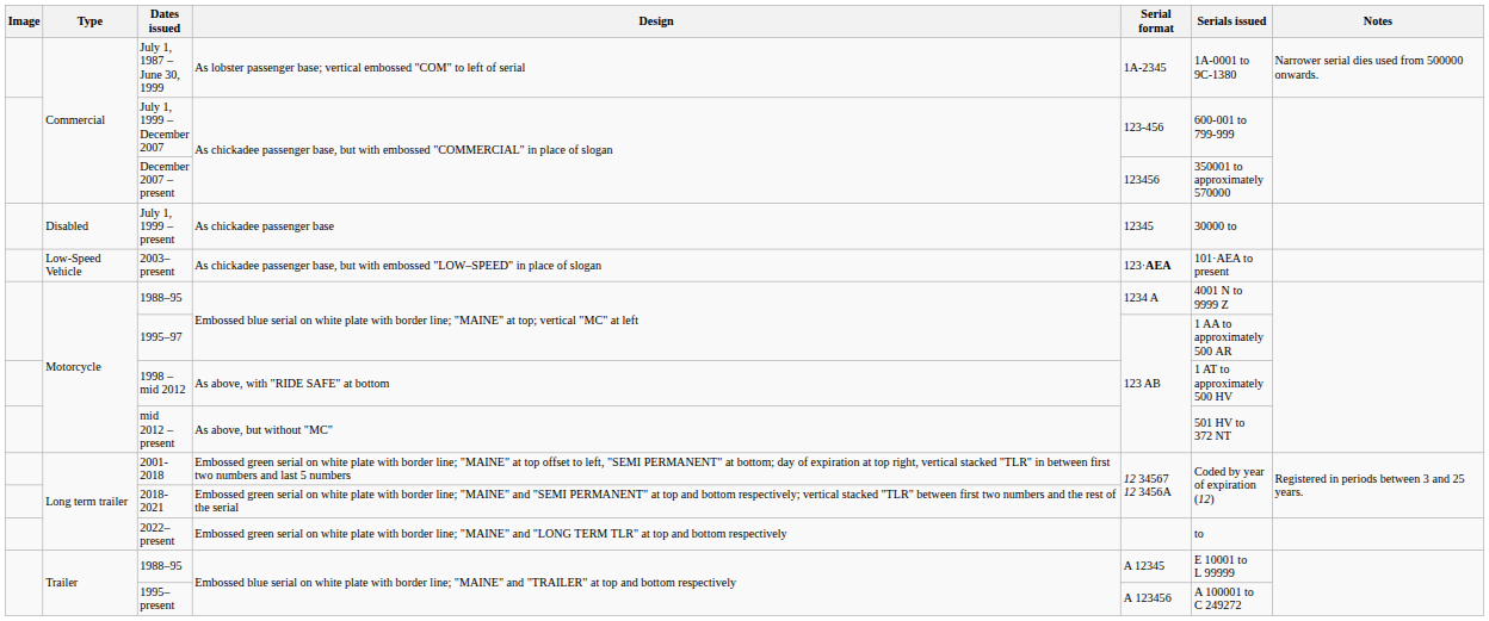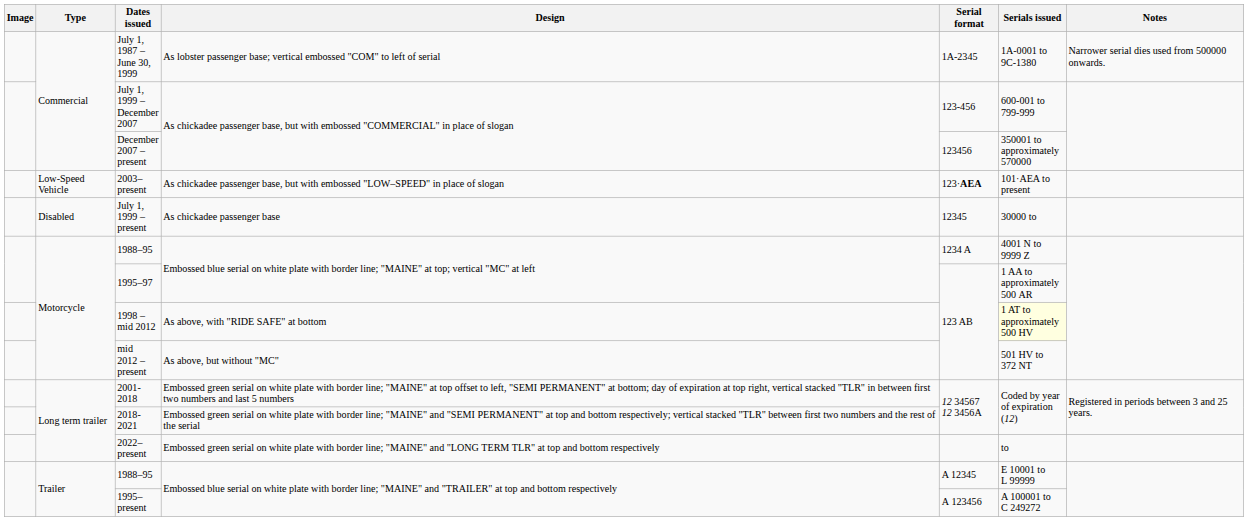rows swapped: July 1, 1999 – present <-> 2003–present
1998 – mid 2012 | Serials issued: no background -> lightyellow background
